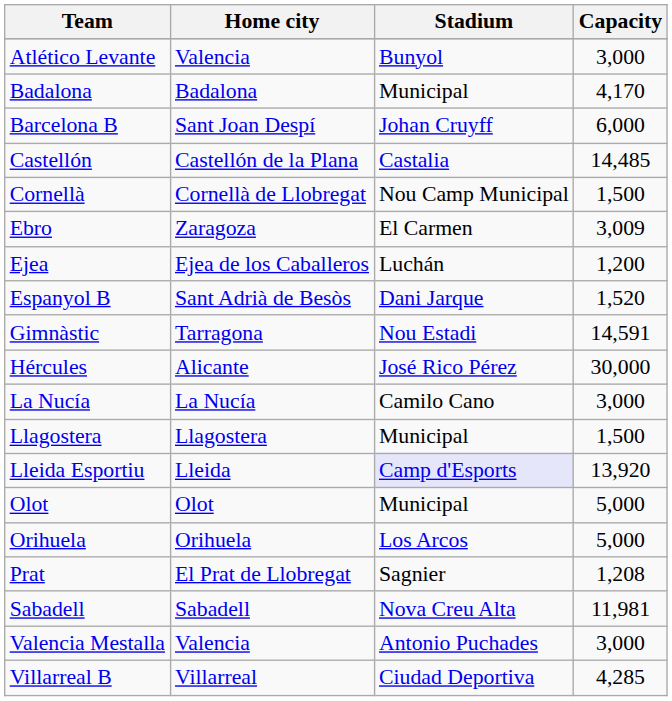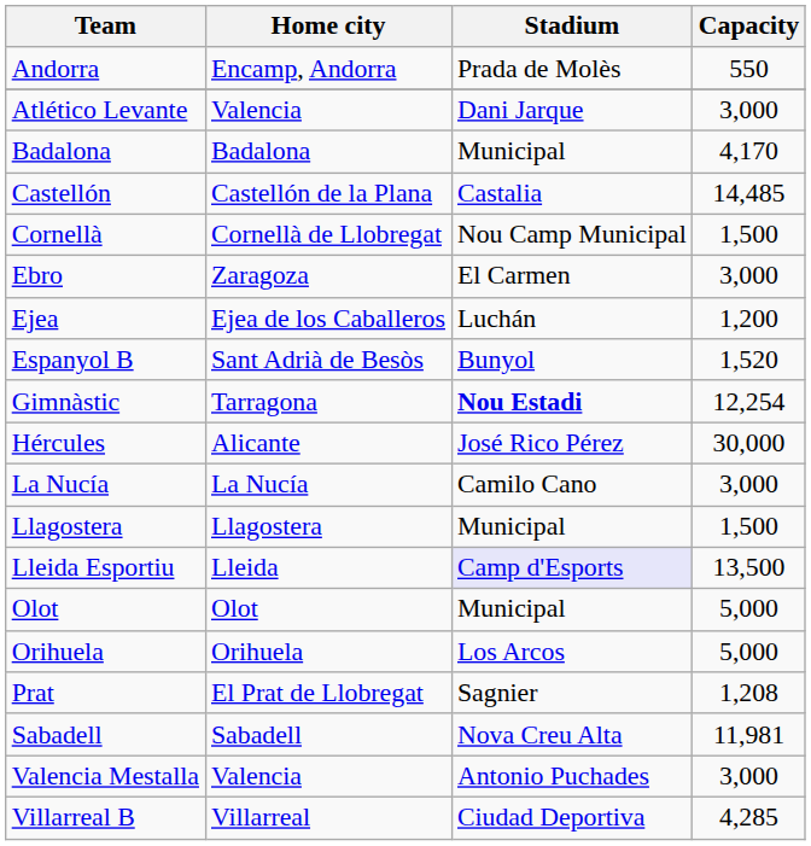+ row: Andorra | Encamp, Andorra | Prada de Molès | 550
Atlético Levante | Stadium: Bunyol -> Dani Jarque
- row: Barcelona B | Sant Joan Despí | Johan Cruyff | 6,000
Ebro | Capacity: 3,009 -> 3,000
Espanyol B | Stadium: Dani Jarque -> Bunyol
Gimnàstic | Stadium: normal -> bold
Gimnàstic | Capacity: 14,591 -> 12,254
Lleida Esportiu | Capacity: 13,920 -> 13,500
